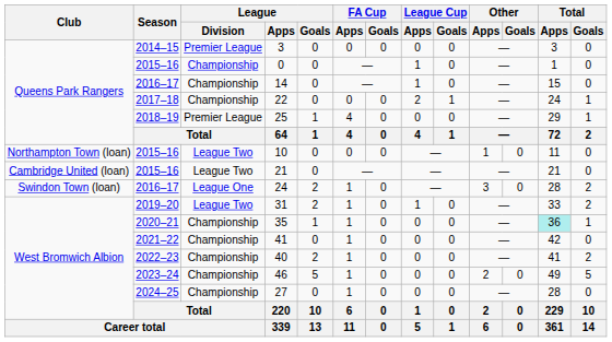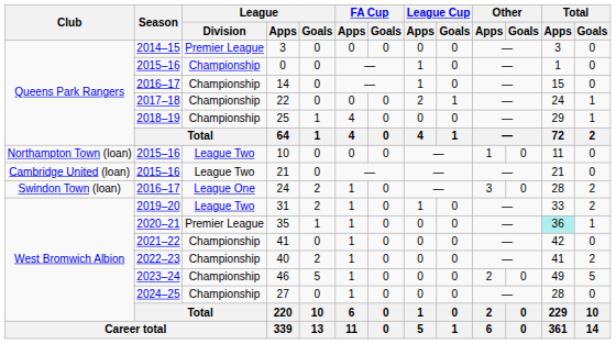25 | League / Division: Premier League -> Championship
35 | League / Division: Championship -> Premier League
